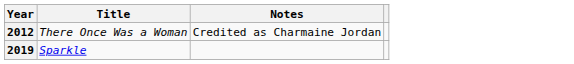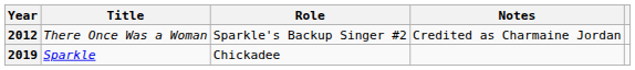+ column: Role | Sparkle's Backup Singer #2 | Chickadee
